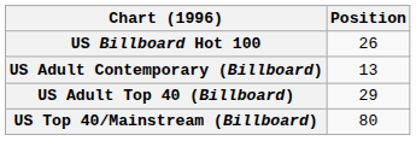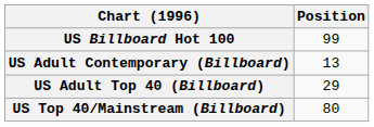US Billboard Hot 100 | Position: 26 -> 99
